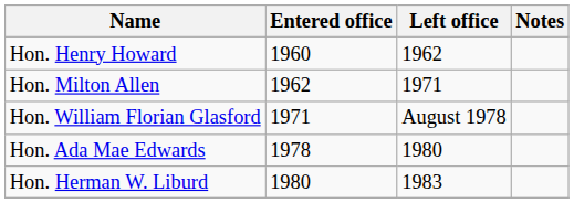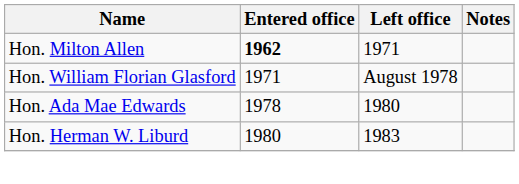- row: Hon. Henry Howard | 1960 | 1962
Hon. Milton Allen | Entered office: normal -> bold
